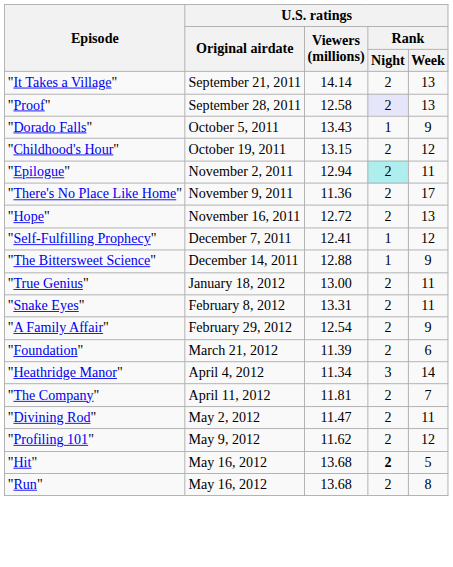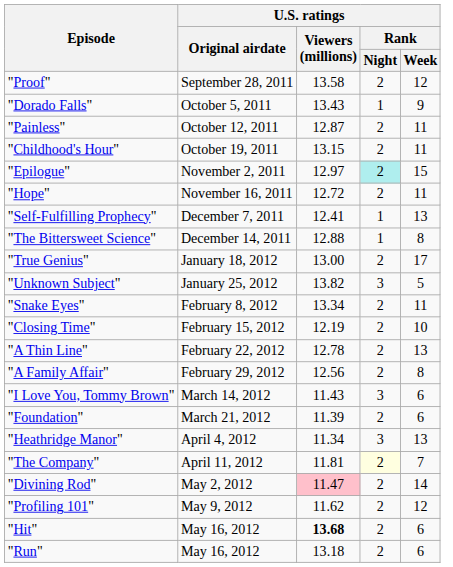- row: "It Takes a Village" | September 21, 2011 | 14.14 | 2 | 13
"Proof" | U.S. ratings / Viewers (millions): 12.58 -> 13.58
"Proof" | U.S. ratings / Rank / Night: lavender background -> no background
"Proof" | U.S. ratings / Rank / Week: 13 -> 12
+ row: "Painless" | October 12, 2011 | 12.87 | 2 | 11
"Childhood's Hour" | U.S. ratings / Rank / Week: 12 -> 11
"Epilogue" | U.S. ratings / Viewers (millions): 12.94 -> 12.97
"Epilogue" | U.S. ratings / Rank / Week: 11 -> 15
- row: "There's No Place Like Home" | November 9, 2011 | 11.36 | 2 | 17
"Hope" | U.S. ratings / Rank / Week: 13 -> 11
"Self-Fulfilling Prophecy" | U.S. ratings / Rank / Week: 12 -> 13
"The Bittersweet Science" | U.S. ratings / Rank / Week: 9 -> 8
"True Genius" | U.S. ratings / Rank / Week: 11 -> 17
+ row: "Unknown Subject" | January 25, 2012 | 13.82 | 3 | 5
"Snake Eyes" | U.S. ratings / Viewers (millions): 13.31 -> 13.34
+ row: "Closing Time" | February 15, 2012 | 12.19 | 2 | 10
+ row: "A Thin Line" | February 22, 2012 | 12.78 | 2 | 13
"A Family Affair" | U.S. ratings / Viewers (millions): 12.54 -> 12.56
"A Family Affair" | U.S. ratings / Rank / Week: 9 -> 8
+ row: "I Love You, Tommy Brown" | March 14, 2012 | 11.43 | 3 | 6
"Heathridge Manor" | U.S. ratings / Rank / Week: 14 -> 13
"The Company" | U.S. ratings / Rank / Night: no background -> lightyellow background
"Divining Rod" | U.S. ratings / Viewers (millions): no background -> pink background
"Divining Rod" | U.S. ratings / Rank / Week: 11 -> 14
"Hit" | U.S. ratings / Viewers (millions): normal -> bold
"Hit" | U.S. ratings / Rank / Night: bold -> normal
"Hit" | U.S. ratings / Rank / Week: 5 -> 6
"Run" | U.S. ratings / Viewers (millions): 13.68 -> 13.18
"Run" | U.S. ratings / Rank / Week: 8 -> 6
